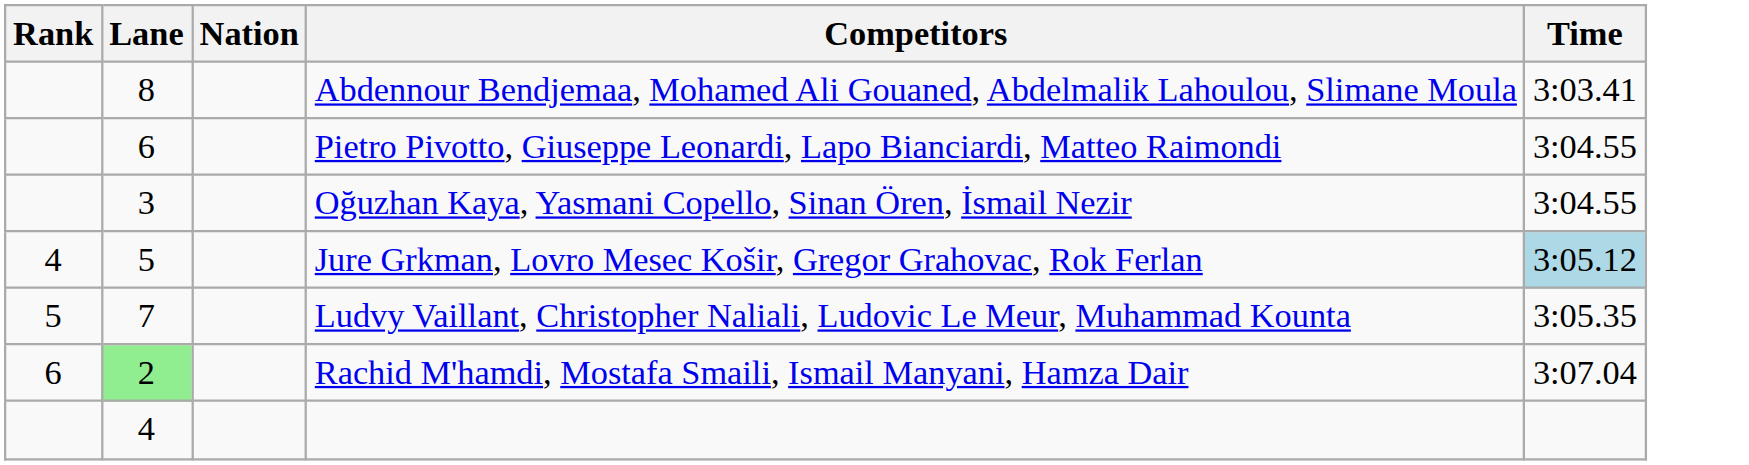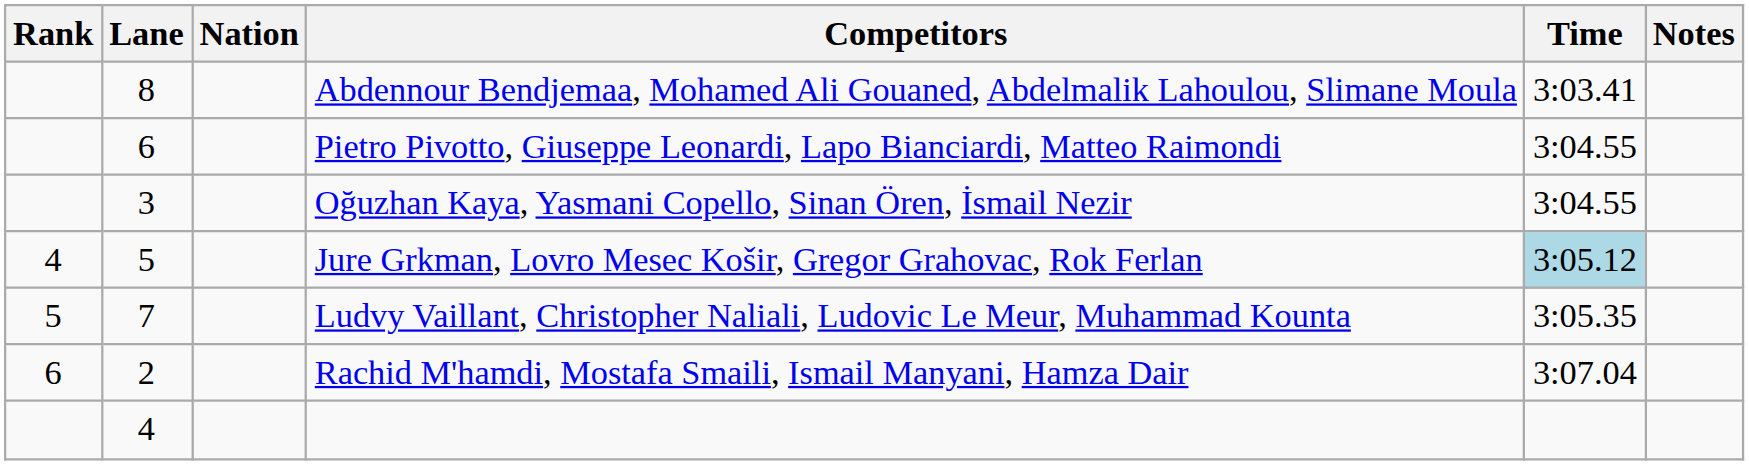+ column: Notes
Rachid M'hamdi, Mostafa Smaili, Ismail Manyani, Hamza Dair | Lane: lightgreen background -> no background
